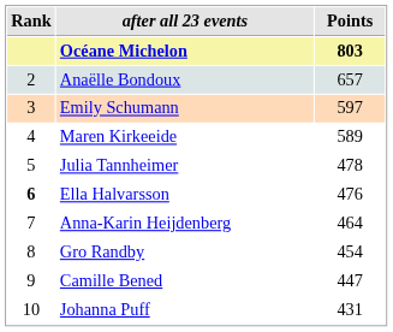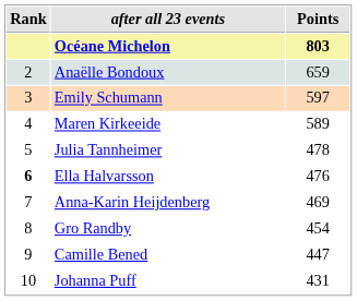Anaëlle Bondoux | Points: 657 -> 659
Anna-Karin Heijdenberg | Points: 464 -> 469
